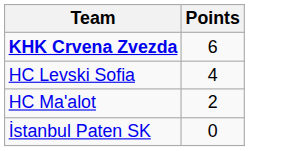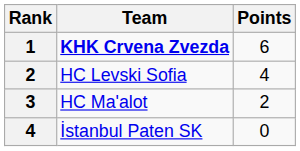+ column: Rank | 1 | 2 | 3 | 4
